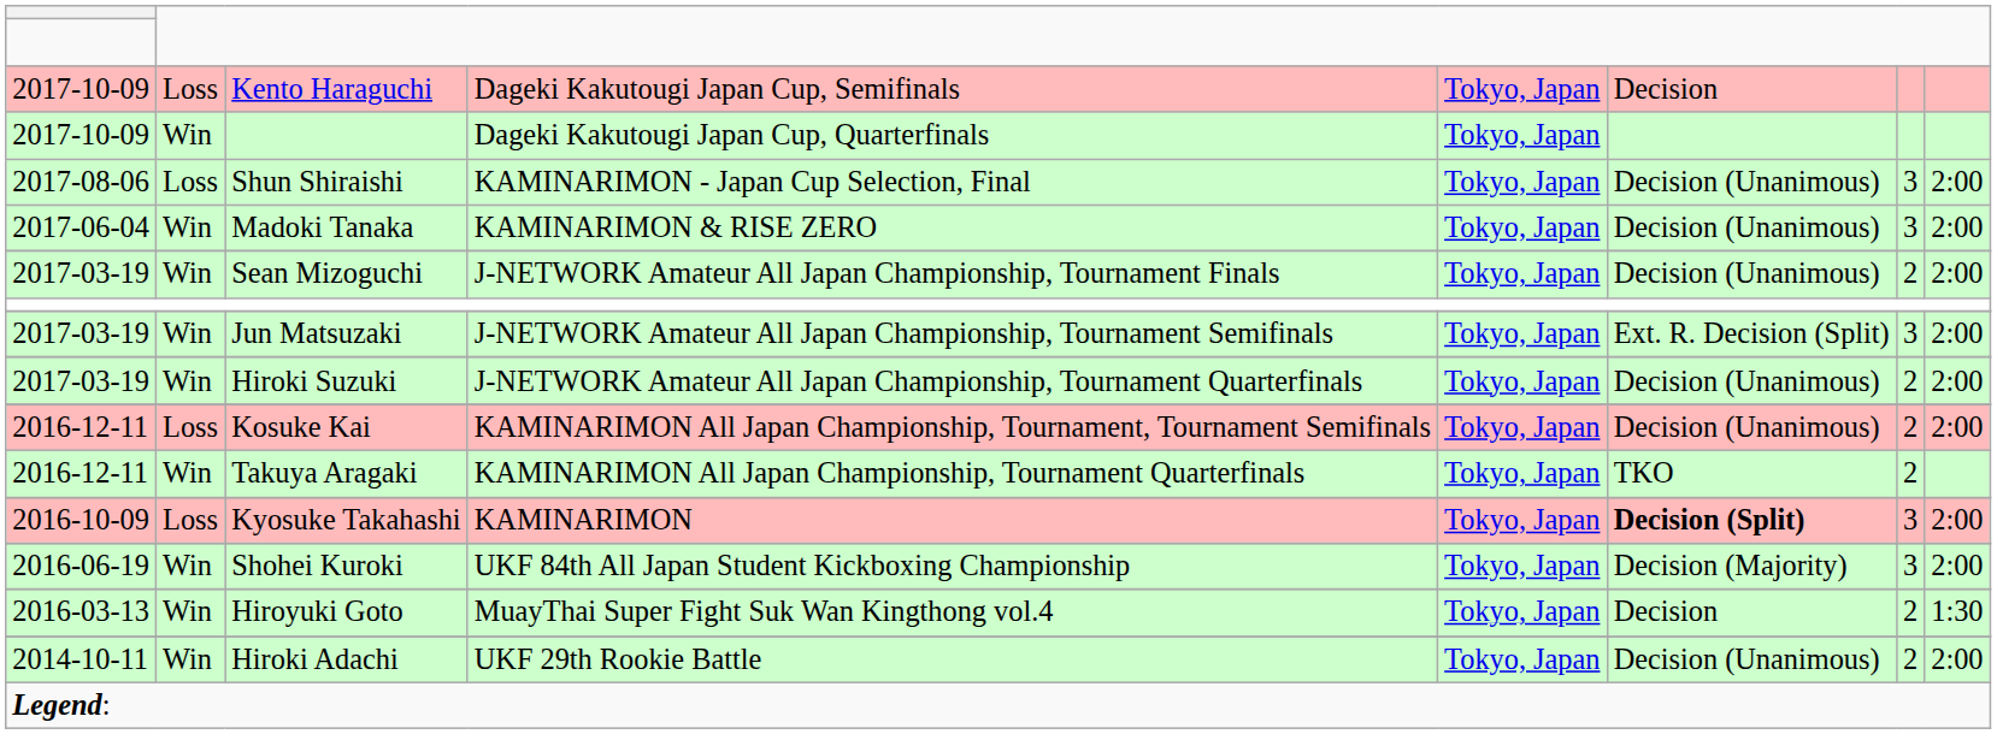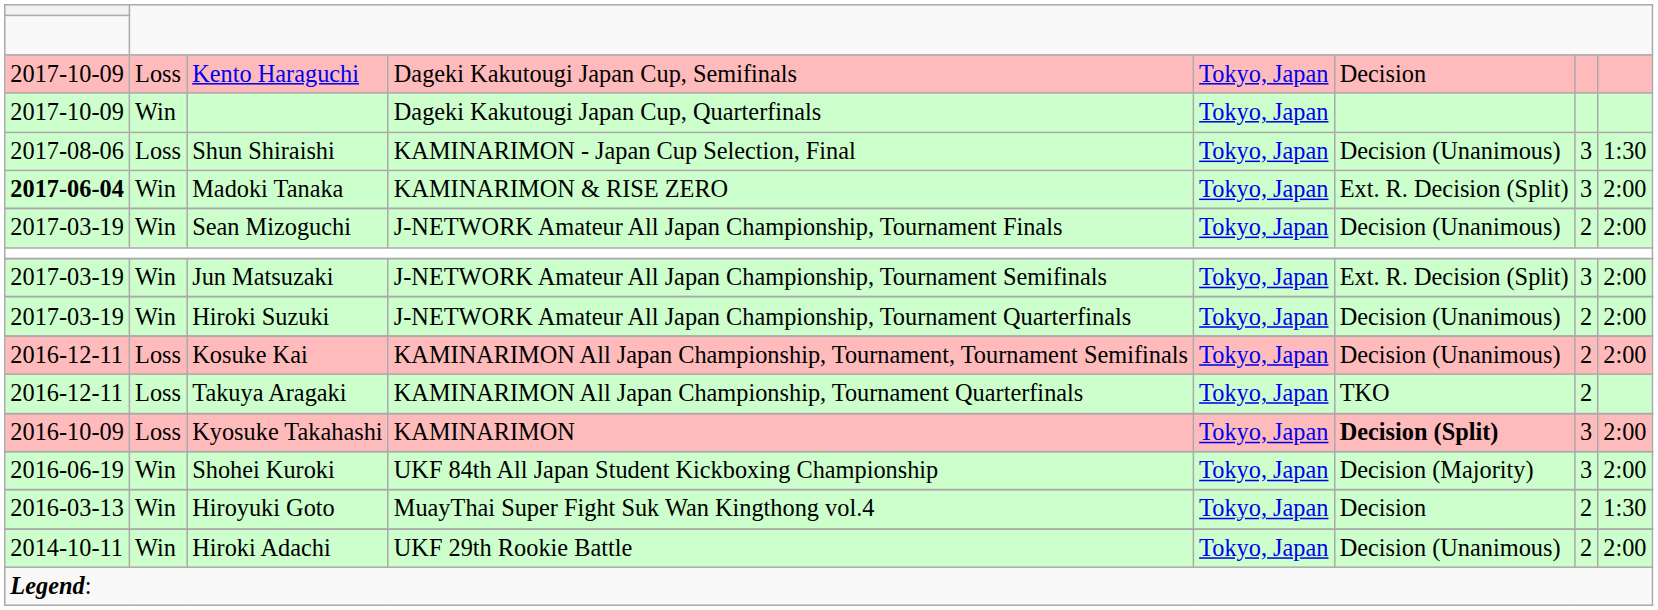KAMINARIMON - Japan Cup Selection, Final | column 8: 2:00 -> 1:30
KAMINARIMON & RISE ZERO | column 1: normal -> bold
KAMINARIMON & RISE ZERO | column 6: Decision (Unanimous) -> Ext. R. Decision (Split)
KAMINARIMON All Japan Championship, Tournament Quarterfinals | column 2: Win -> Loss
